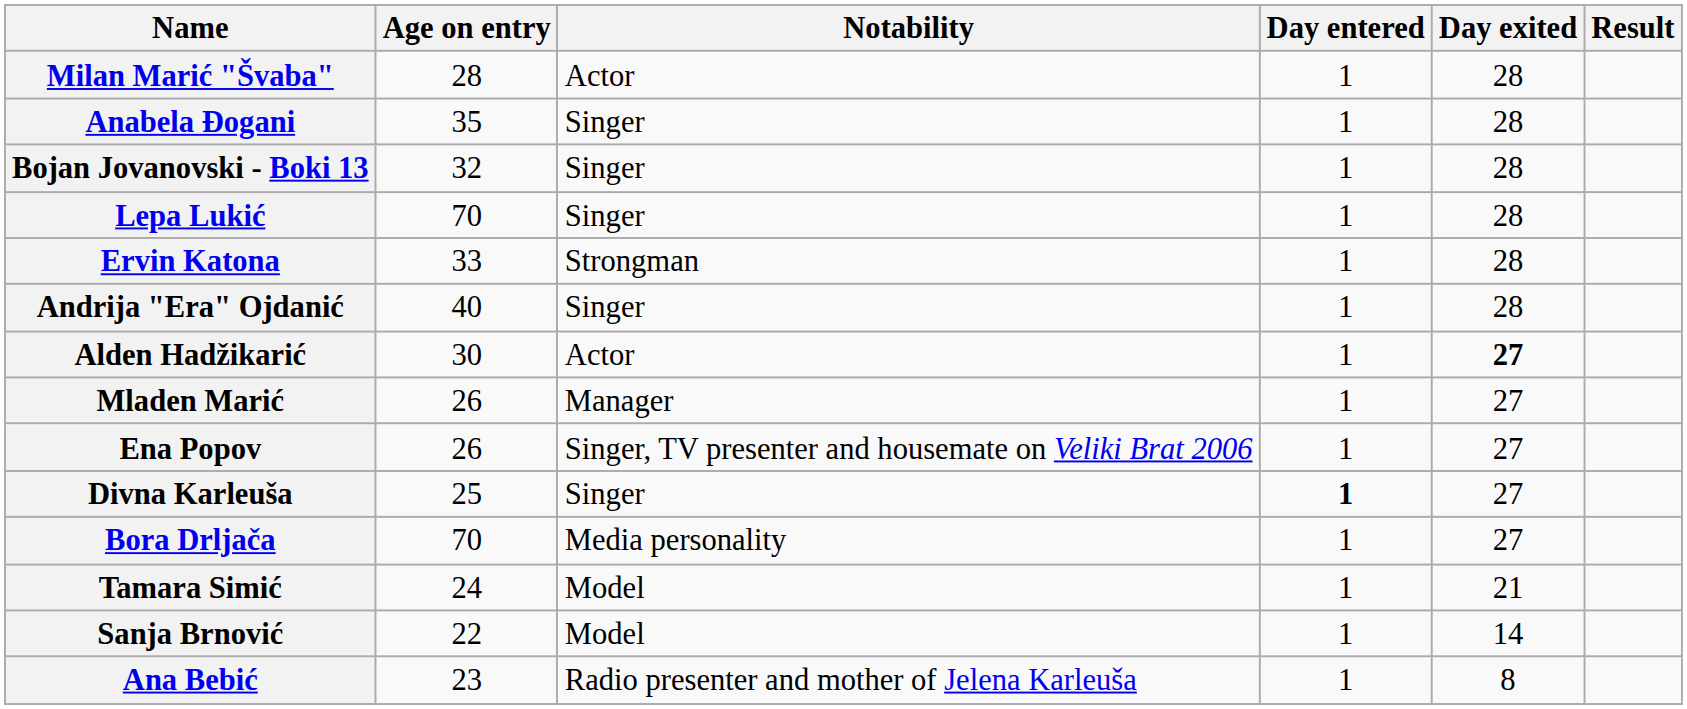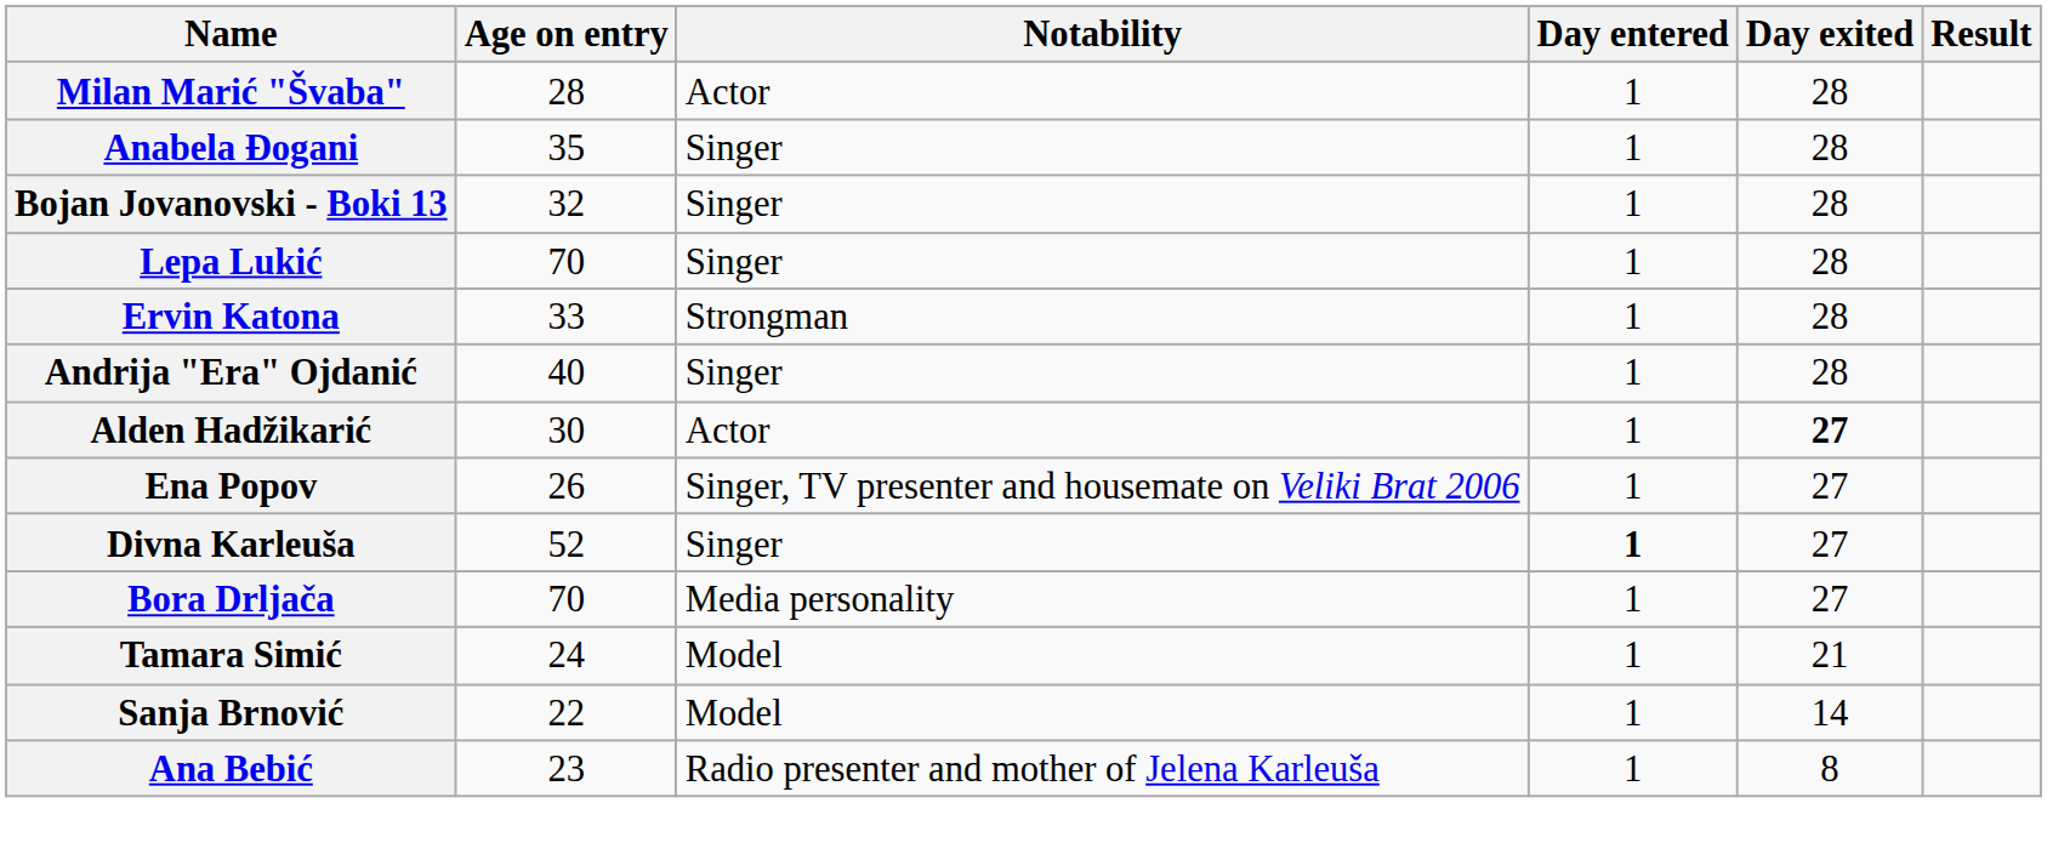- row: Mladen Marić | 26 | Manager | 1 | 27
Divna Karleuša | Age on entry: 25 -> 52
